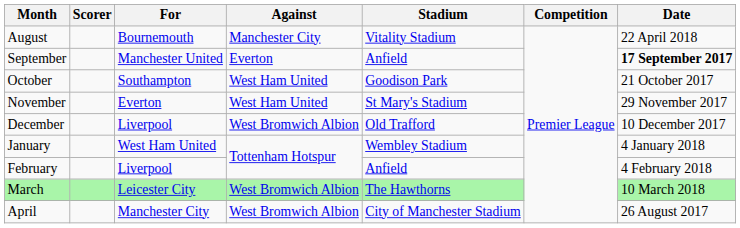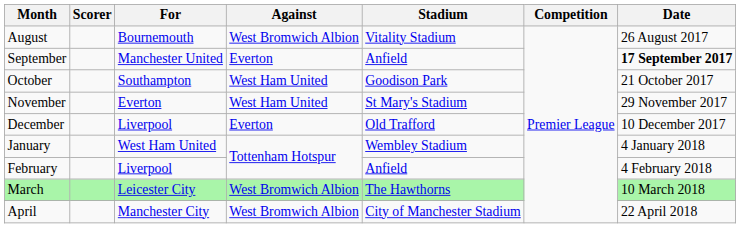August | Against: Manchester City -> West Bromwich Albion
August | Date: 22 April 2018 -> 26 August 2017
December | Against: West Bromwich Albion -> Everton
April | Date: 26 August 2017 -> 22 April 2018
